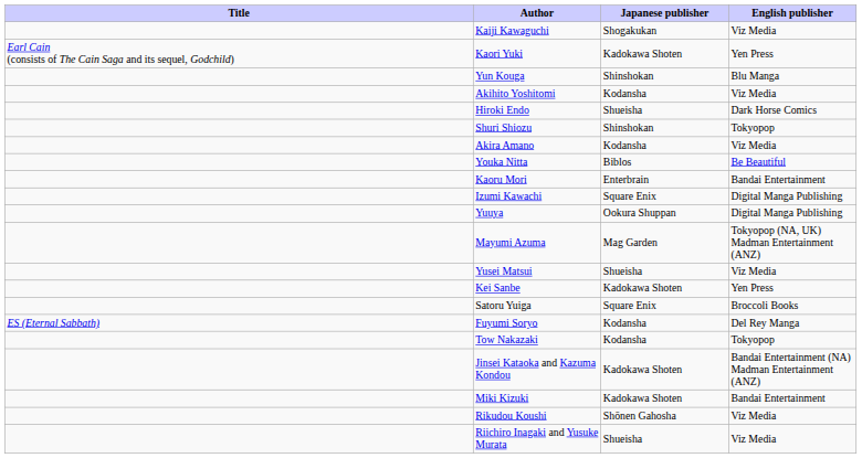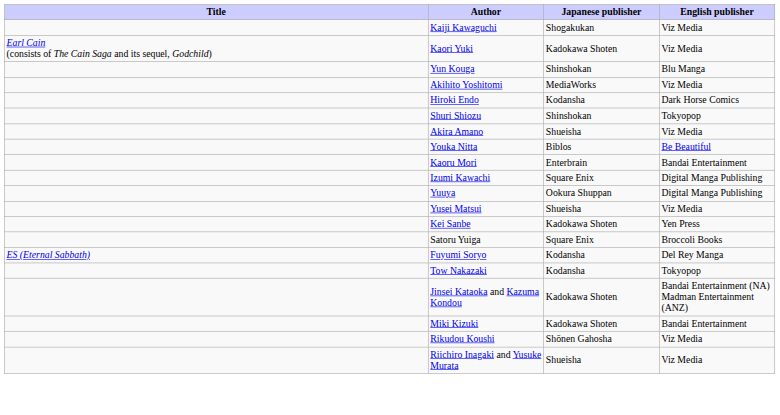Kaori Yuki | English publisher: Yen Press -> Viz Media
Akihito Yoshitomi | Japanese publisher: Kodansha -> MediaWorks
Hiroki Endo | Japanese publisher: Shueisha -> Kodansha
Akira Amano | Japanese publisher: Kodansha -> Shueisha
- row: Mayumi Azuma | Mag Garden | Tokyopop (NA, UK) Madman Entertainment (ANZ)
